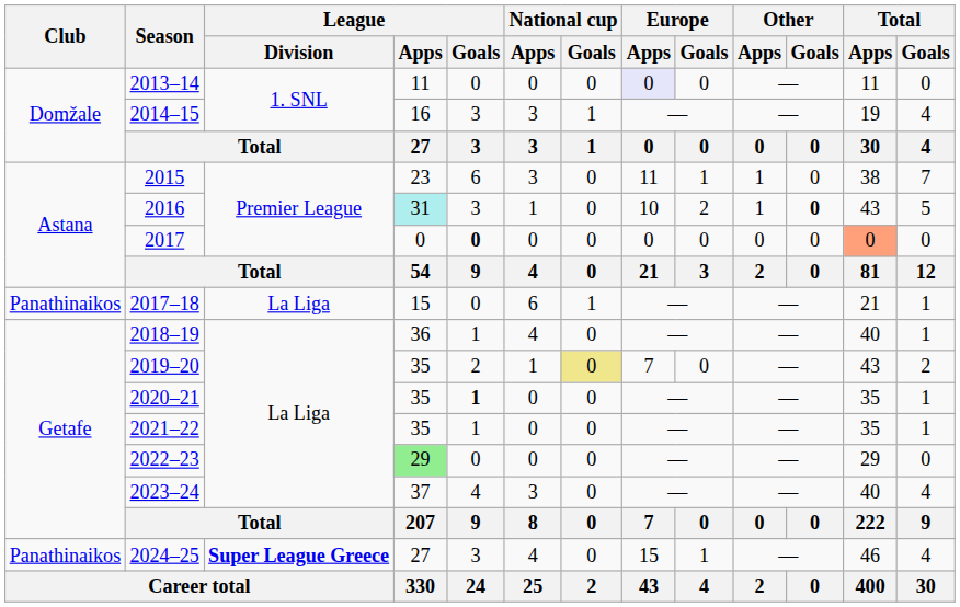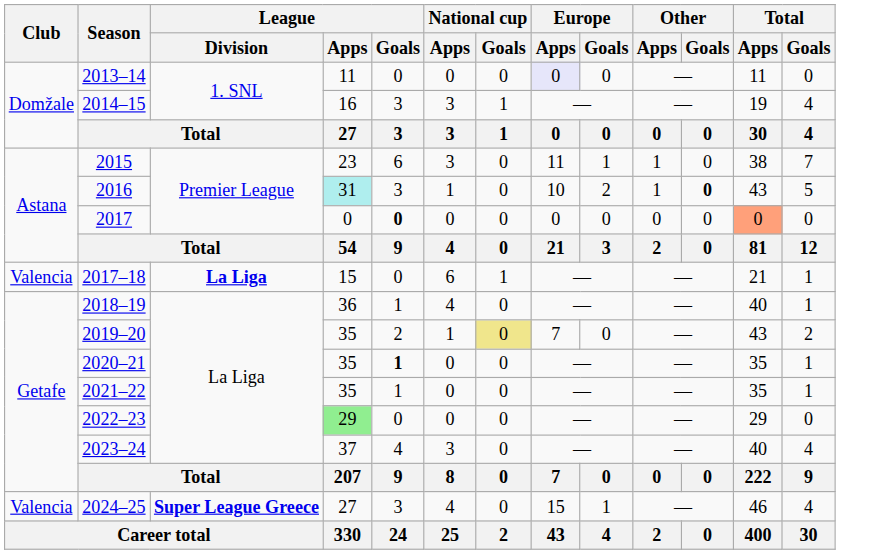2017–18 | Club: Panathinaikos -> Valencia
2017–18 | League / Division: normal -> bold
2024–25 | Club: Panathinaikos -> Valencia
